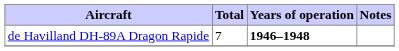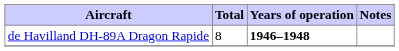de Havilland DH-89A Dragon Rapide | Total: 7 -> 8
